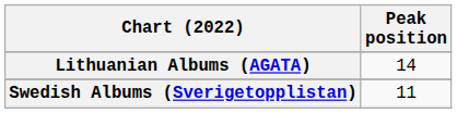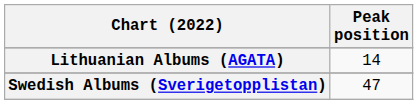Swedish Albums (Sverigetopplistan) | Peak position: 11 -> 47
